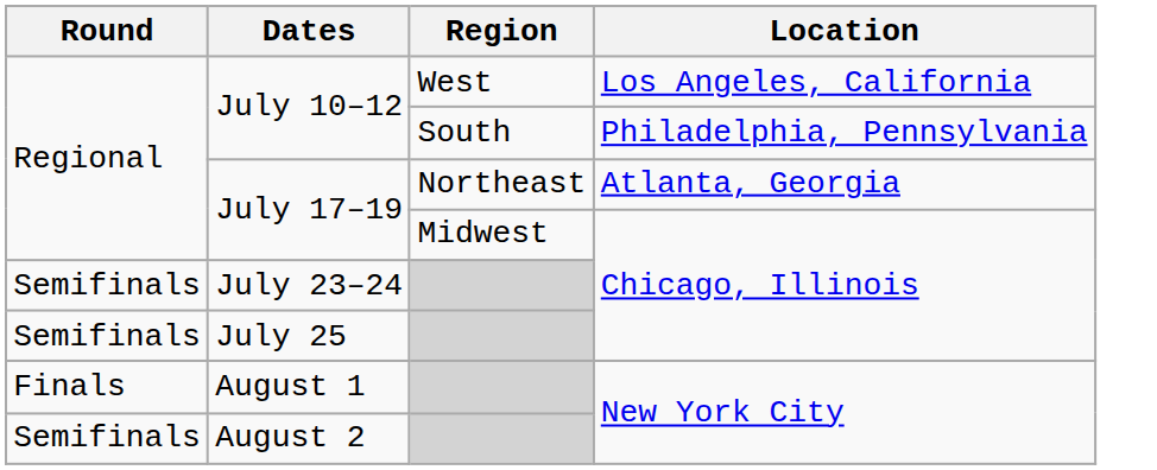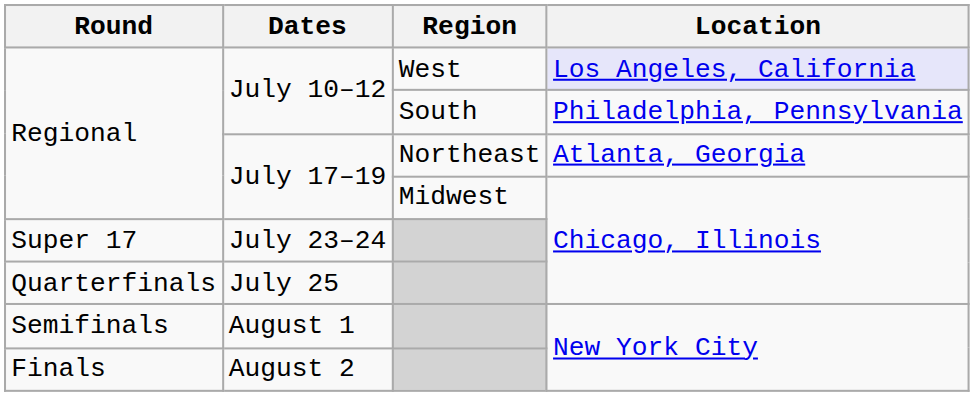July 10–12 / West | Location: no background -> lavender background
July 23–24 | Round: Semifinals -> Super 17
July 25 | Round: Semifinals -> Quarterfinals
August 1 | Round: Finals -> Semifinals
August 2 | Round: Semifinals -> Finals
